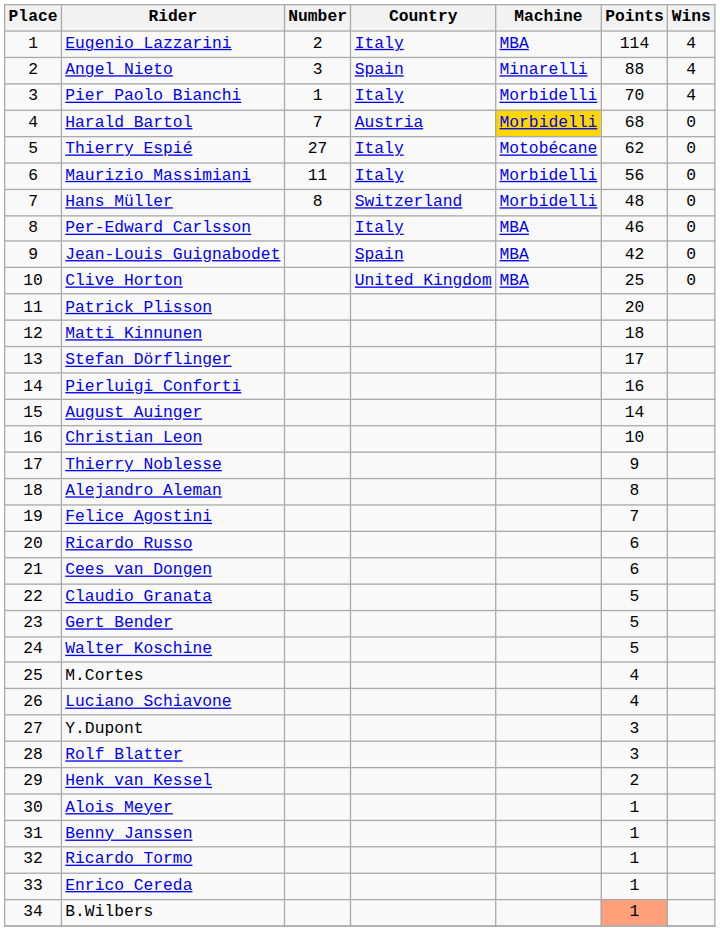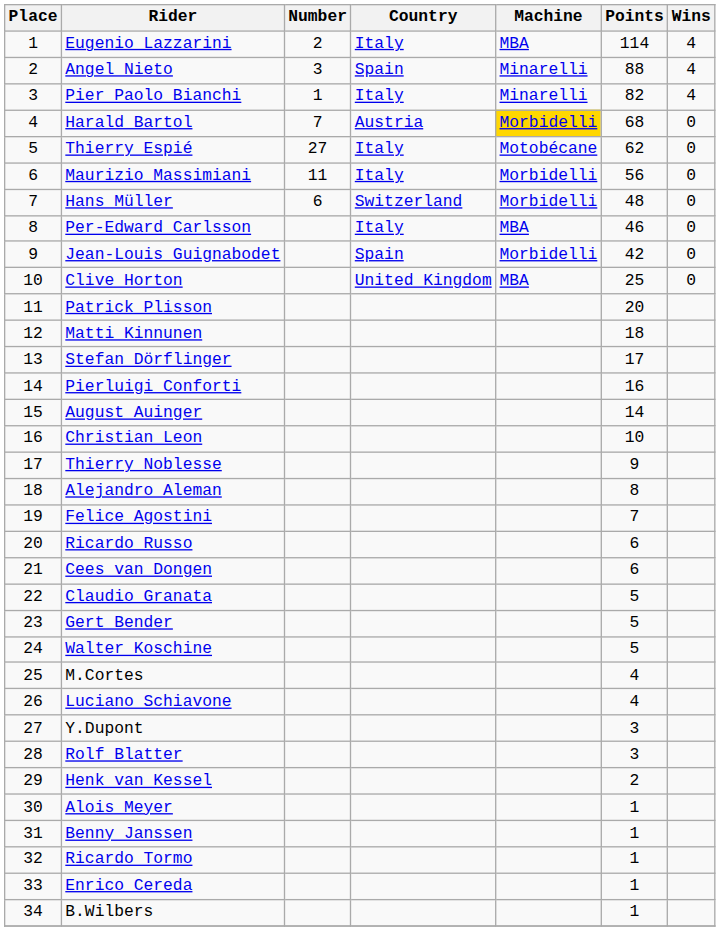Pier Paolo Bianchi | Machine: Morbidelli -> Minarelli
Pier Paolo Bianchi | Points: 70 -> 82
Hans Müller | Number: 8 -> 6
Jean-Louis Guignabodet | Machine: MBA -> Morbidelli
B.Wilbers | Points: lightsalmon background -> no background
